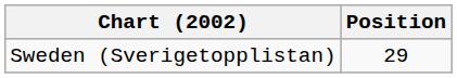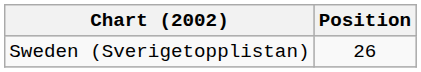Sweden (Sverigetopplistan) | Position: 29 -> 26
